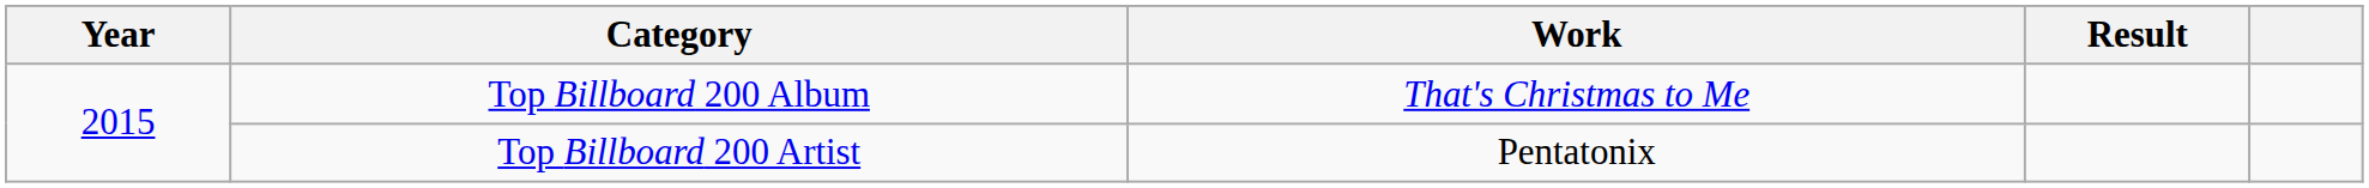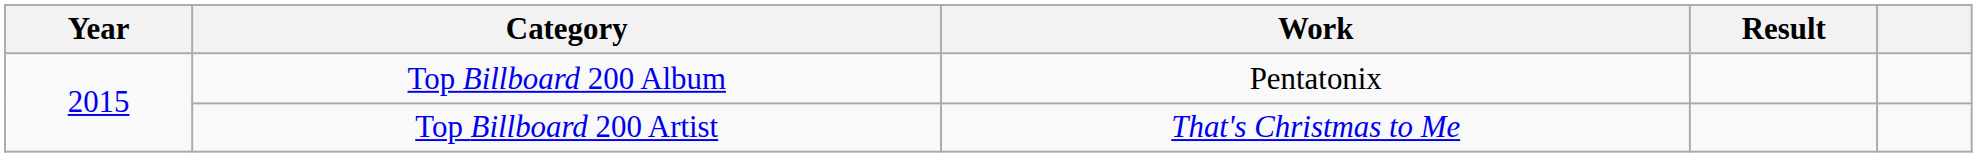Top Billboard 200 Album | Work: That's Christmas to Me -> Pentatonix
Top Billboard 200 Artist | Work: Pentatonix -> That's Christmas to Me
